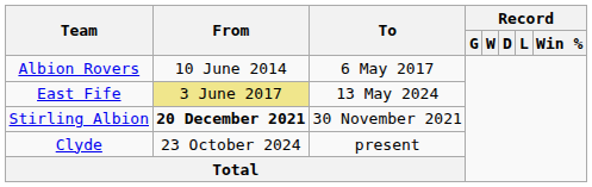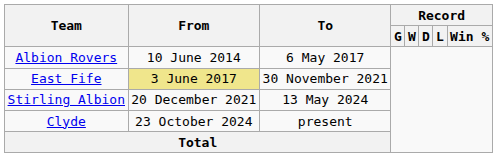East Fife | To: 13 May 2024 -> 30 November 2021
Stirling Albion | From: bold -> normal
Stirling Albion | To: 30 November 2021 -> 13 May 2024
